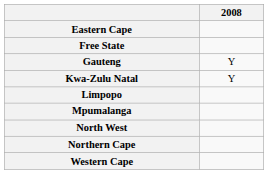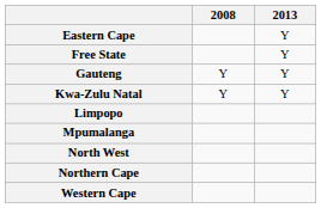+ column: 2013 | Y | Y | Y | Y
